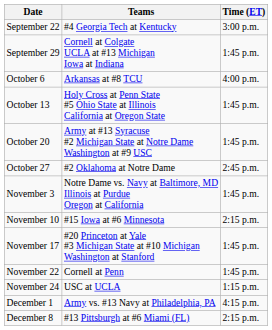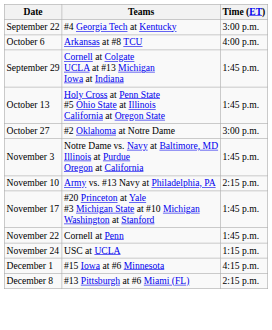rows swapped: September 29 <-> October 6
- row: October 20 | Army at #13 Syracuse #2 Michigan State at Notre Dame Washington at #9 USC | 1:45 p.m.
October 27 | Time (ET): 2:45 p.m. -> 3:00 p.m.
November 10 | Teams: #15 Iowa at #6 Minnesota -> Army vs. #13 Navy at Philadelphia, PA
December 1 | Teams: Army vs. #13 Navy at Philadelphia, PA -> #15 Iowa at #6 Minnesota
